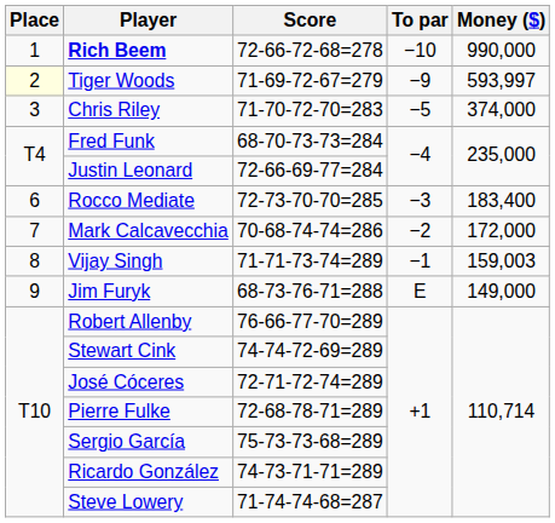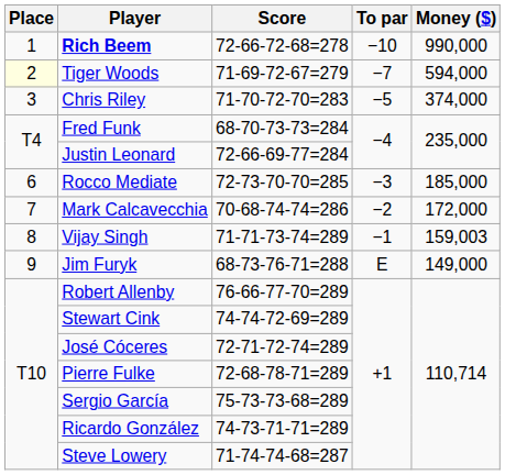Tiger Woods | To par: −9 -> −7
Tiger Woods | Money ($): 593,997 -> 594,000
Rocco Mediate | Money ($): 183,400 -> 185,000
